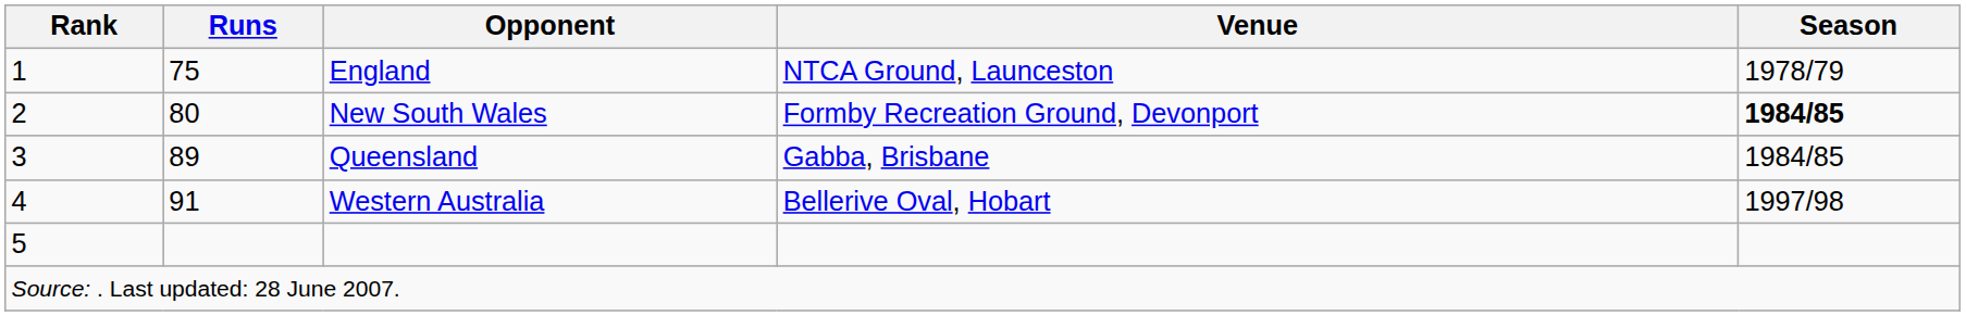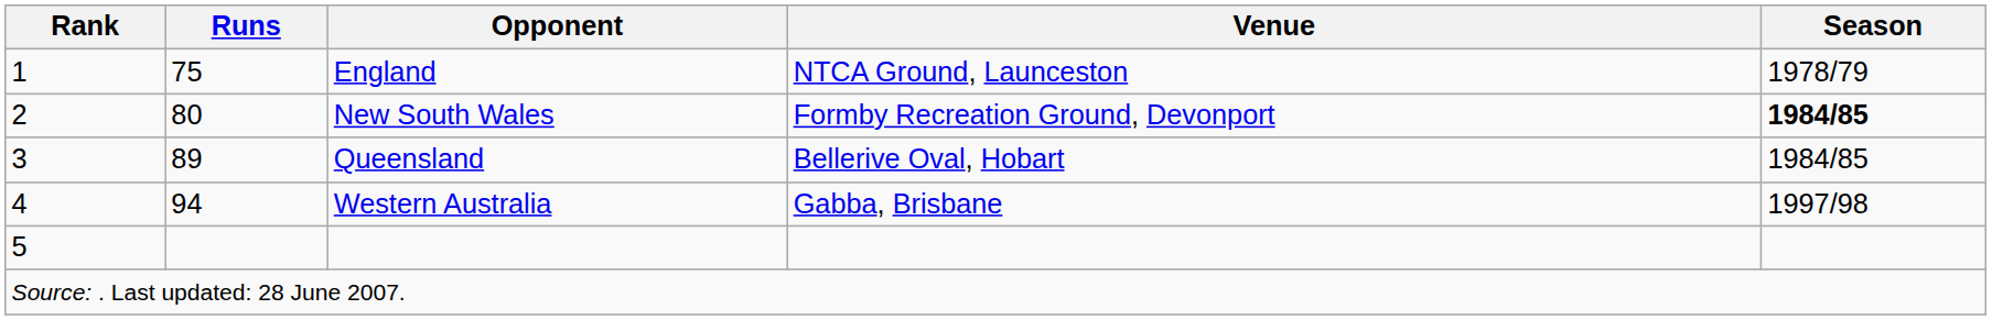Queensland | Venue: Gabba, Brisbane -> Bellerive Oval, Hobart
Western Australia | Runs: 91 -> 94
Western Australia | Venue: Bellerive Oval, Hobart -> Gabba, Brisbane
